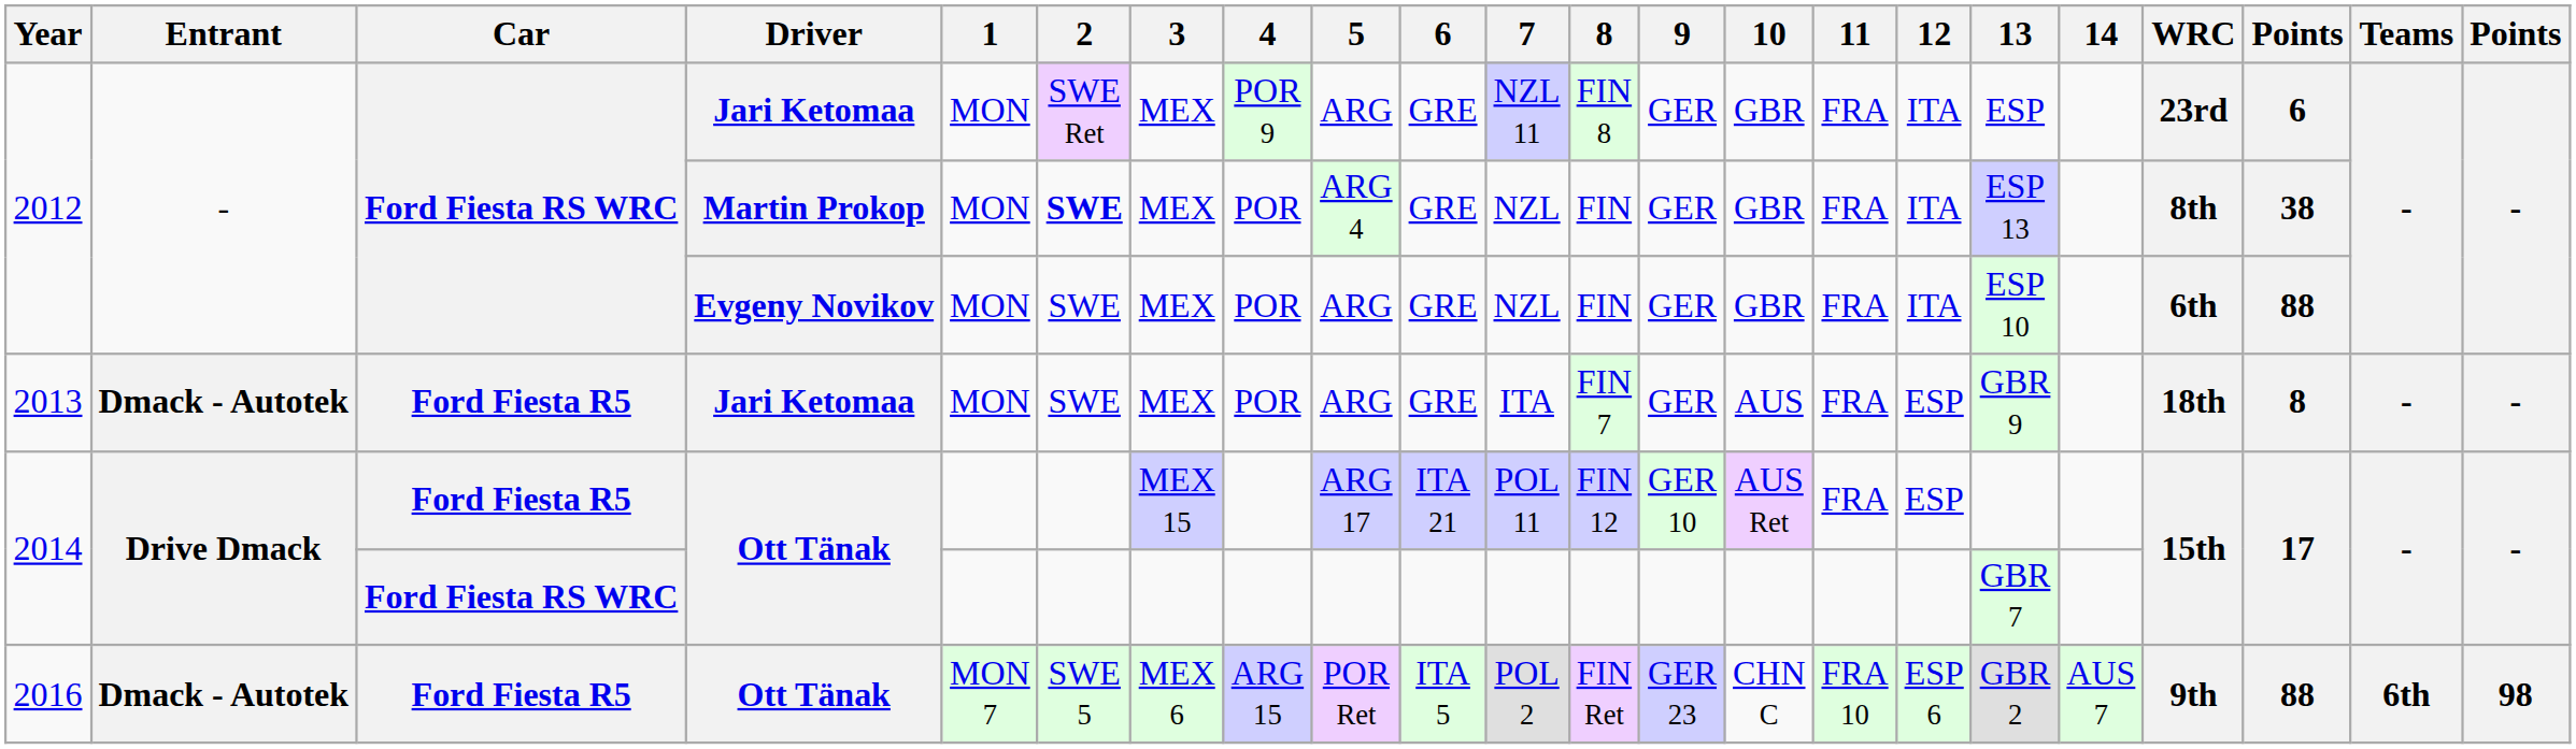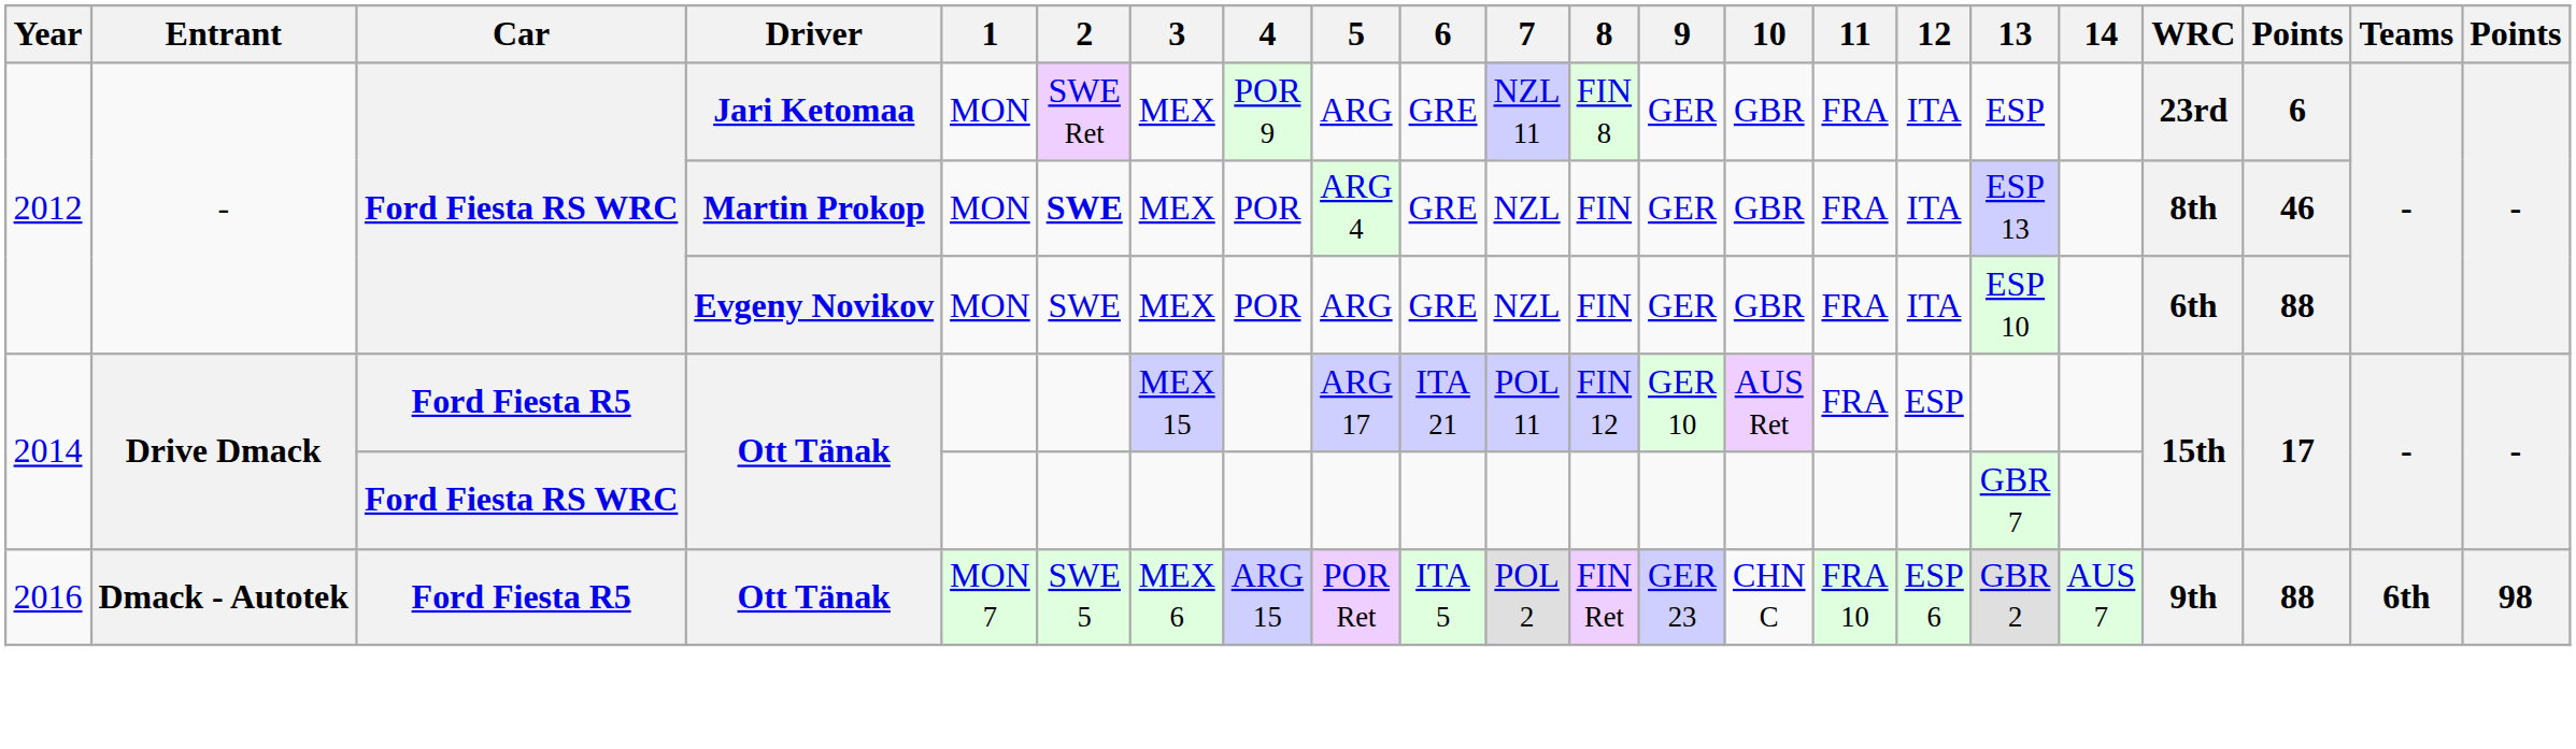2012 / Martin Prokop | column 20: 38 -> 46
- row: 2013 | Dmack - Autotek | Ford Fiesta R5 | Jari Ketomaa | MON | SWE | MEX | POR | ARG | GRE | ITA | FIN 7 | GER | AUS | FRA | ESP | GBR 9 | 18th | 8 | - | -
